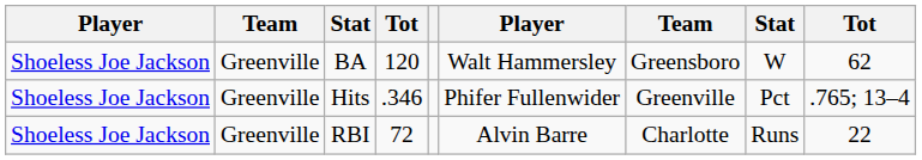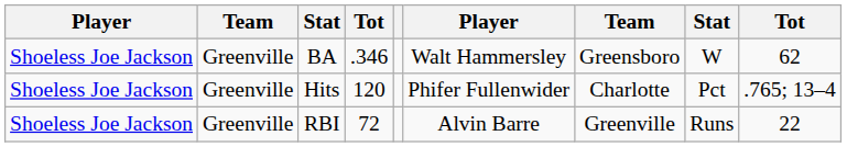BA | column 4: 120 -> .346
Hits | column 4: .346 -> 120
Hits | column 7: Greenville -> Charlotte
RBI | column 7: Charlotte -> Greenville
